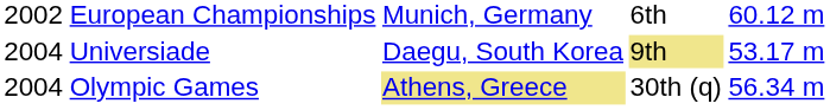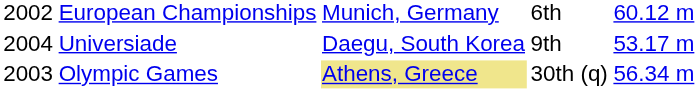Universiade | column 4: khaki background -> no background
Olympic Games | column 1: 2004 -> 2003
